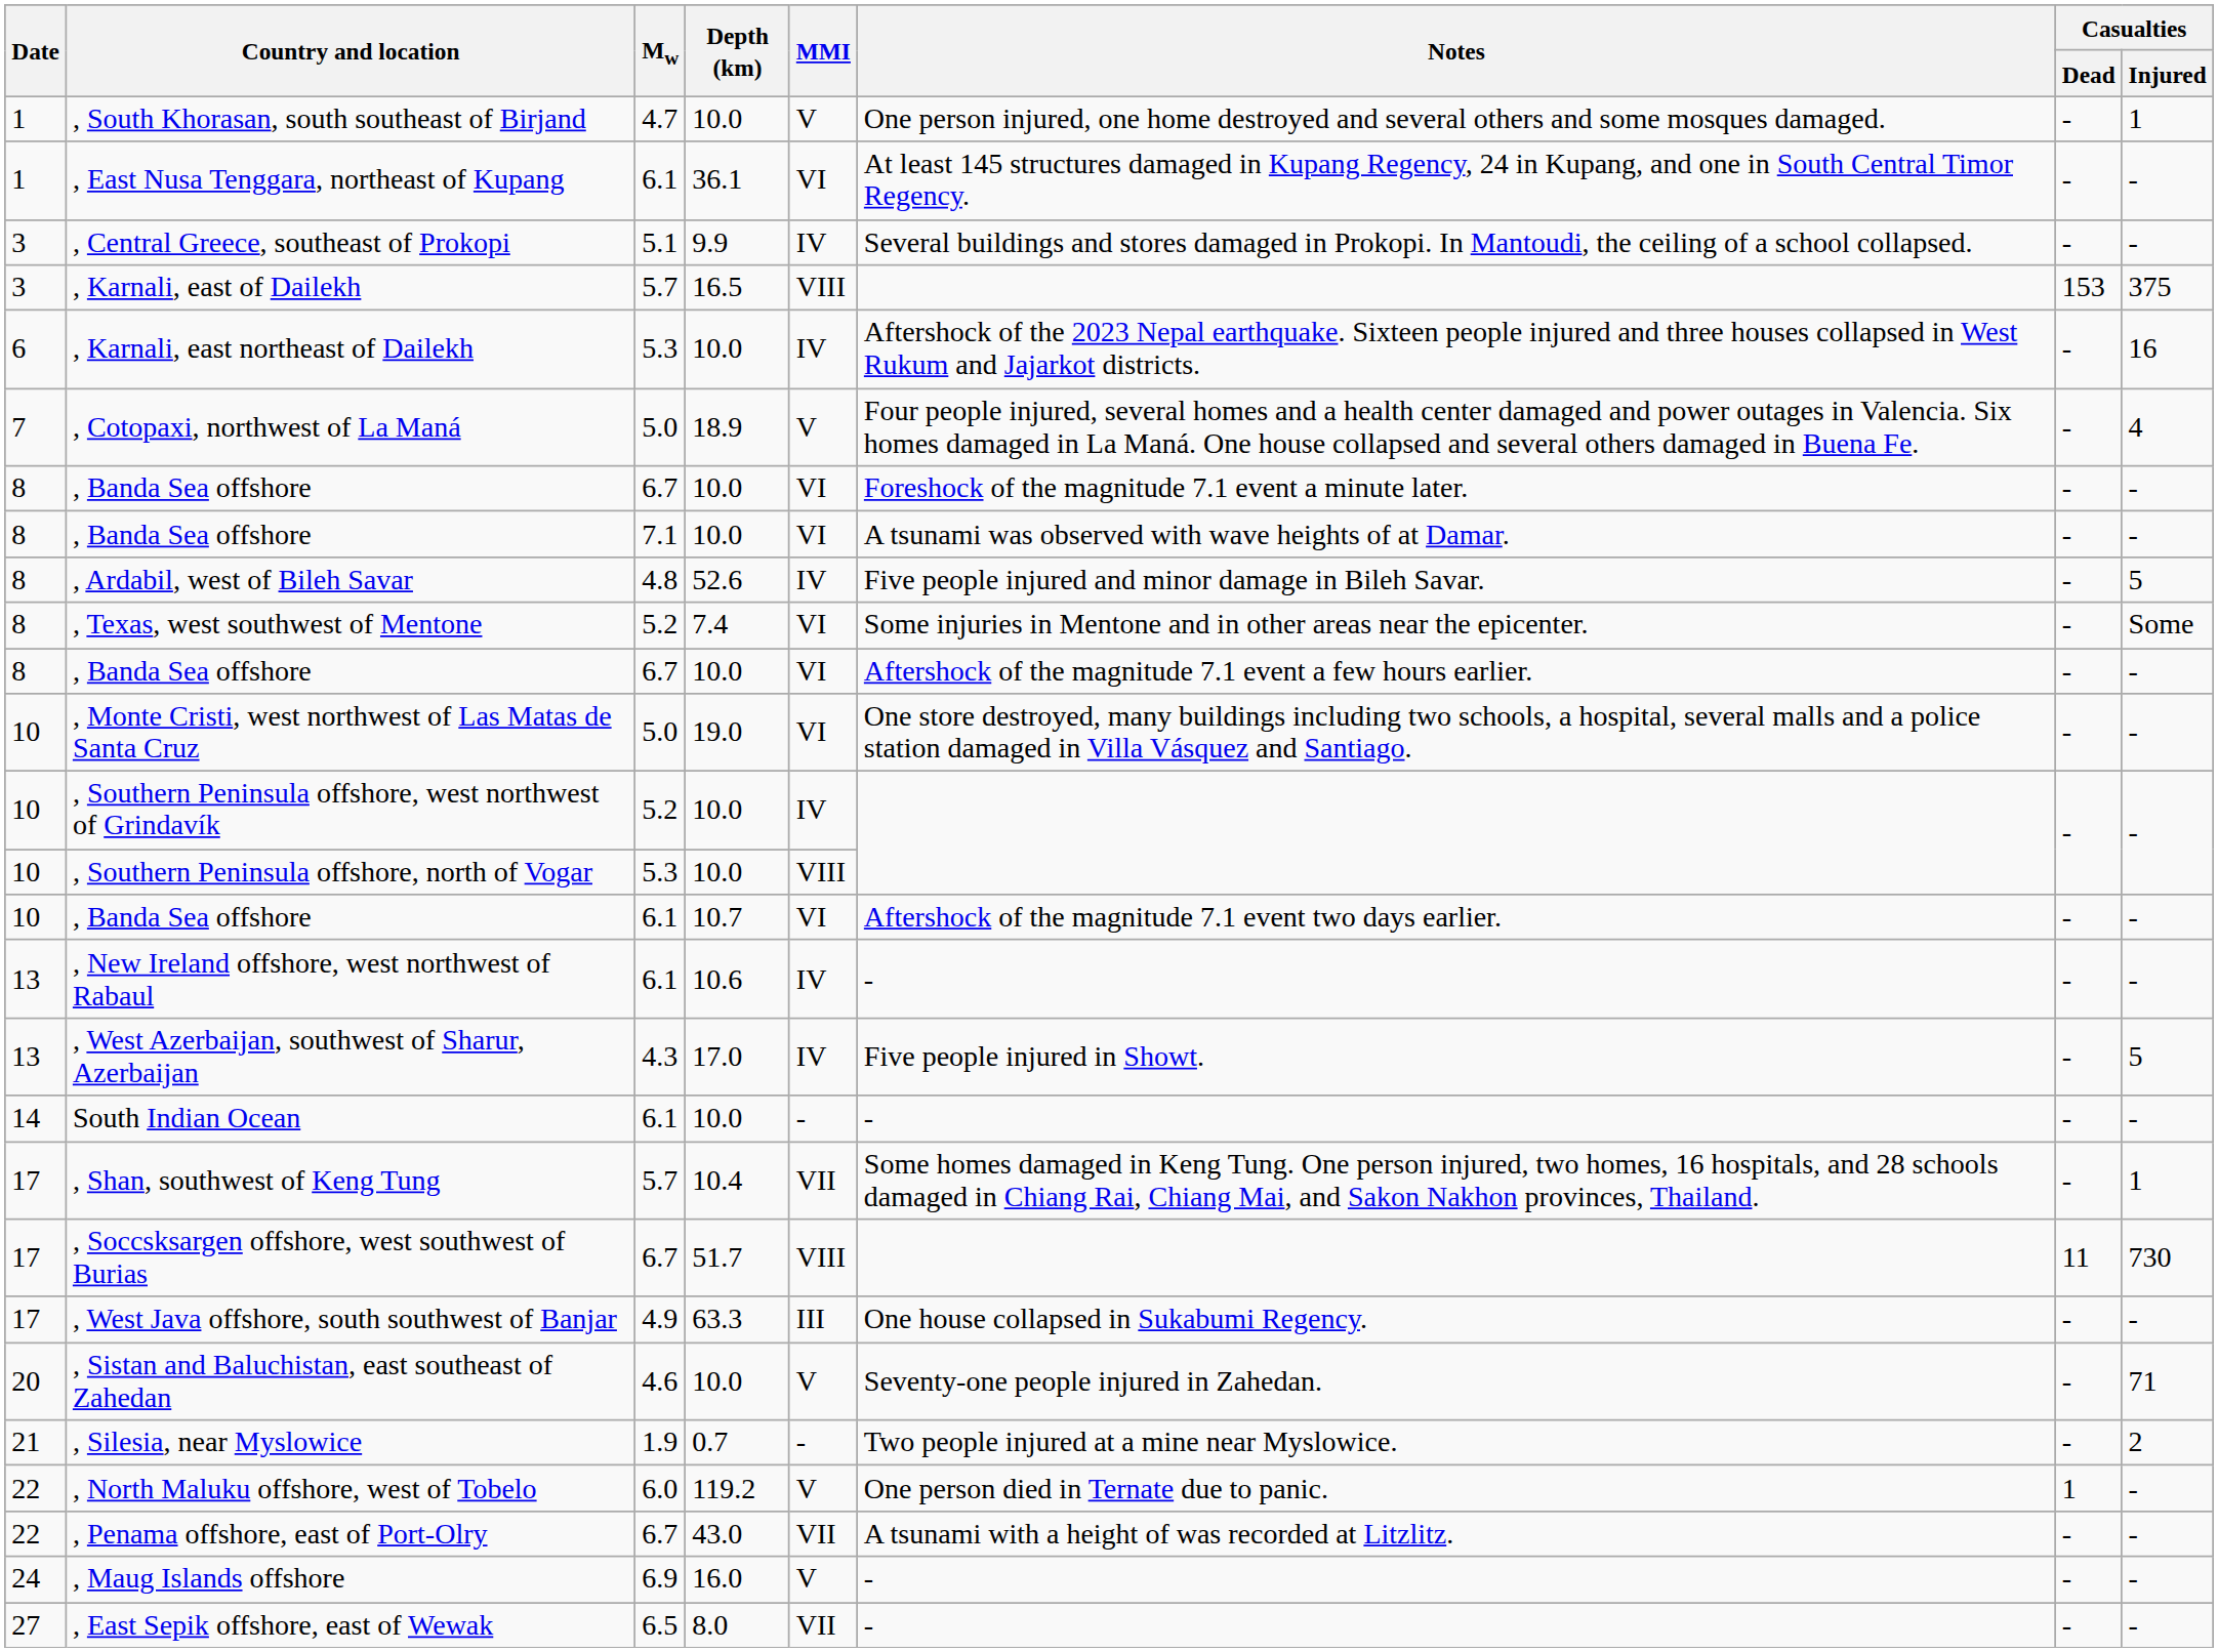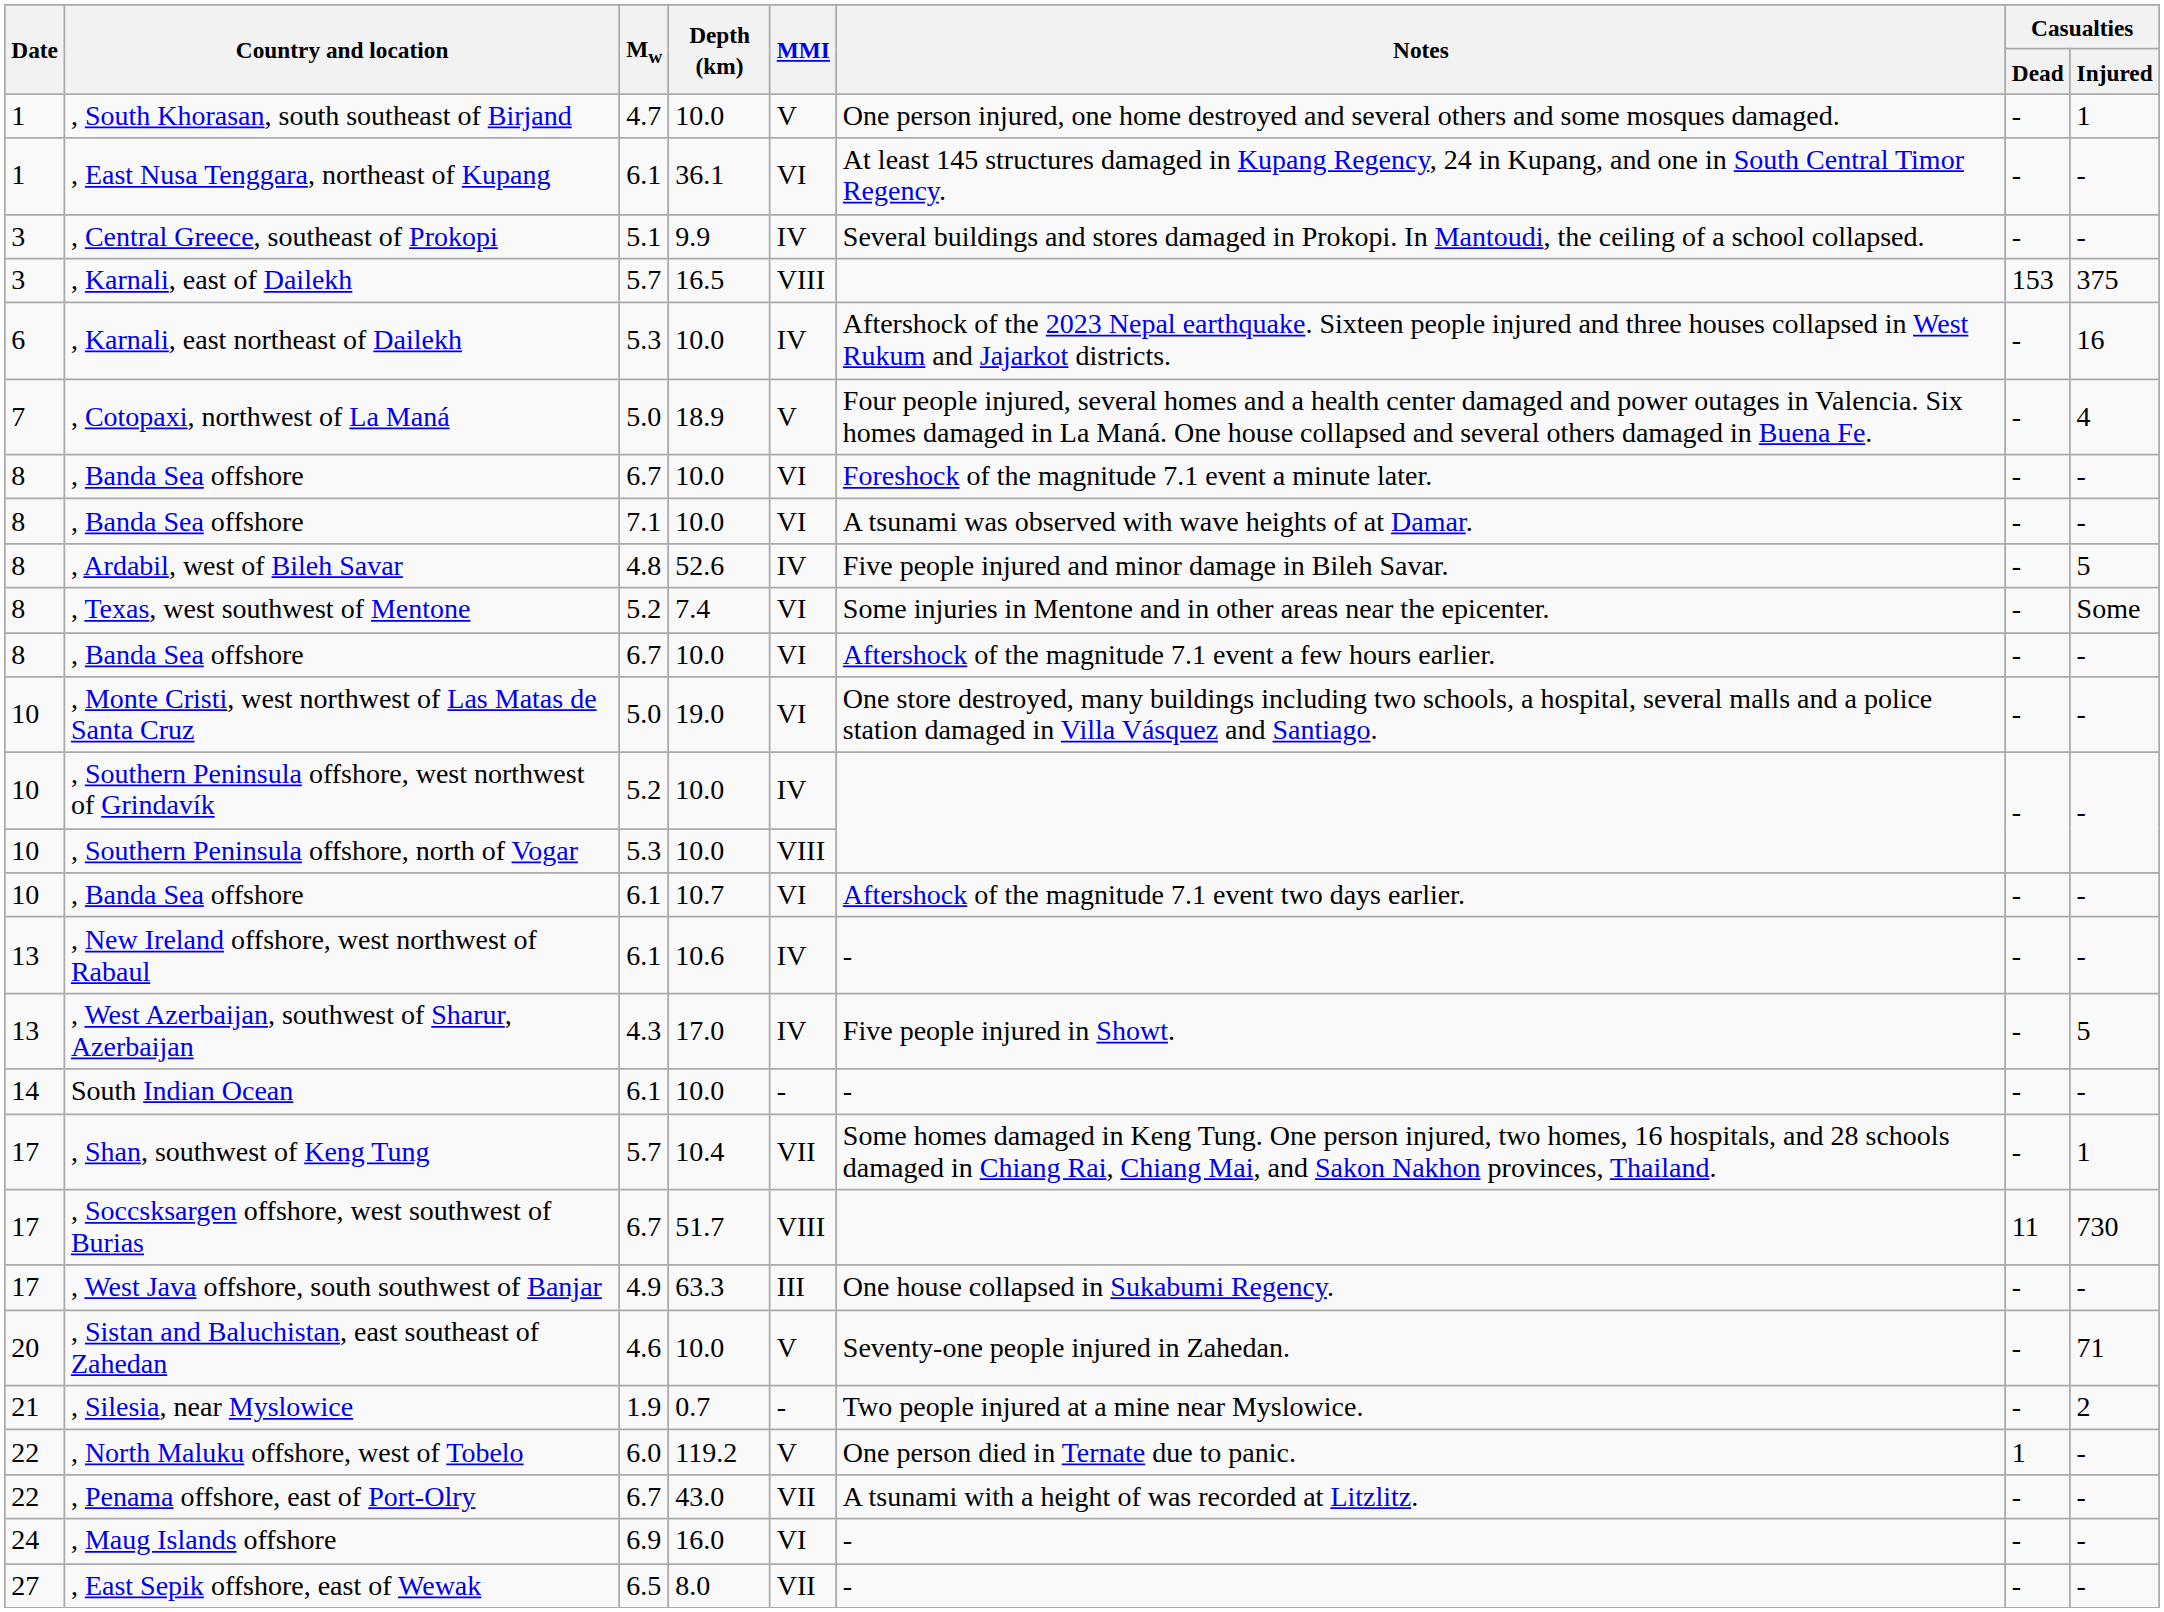, Maug Islands offshore | MMI: V -> VI
